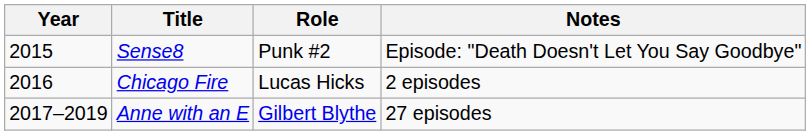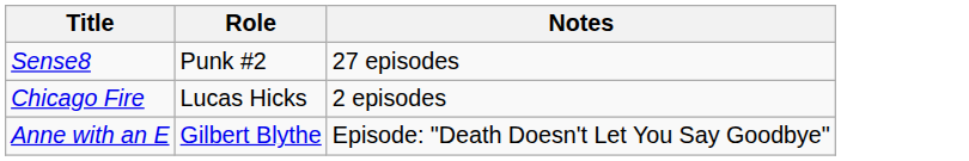- column: Year | 2015 | 2016 | 2017–2019
Sense8 | Notes: Episode: "Death Doesn't Let You Say Goodbye" -> 27 episodes
Anne with an E | Notes: 27 episodes -> Episode: "Death Doesn't Let You Say Goodbye"
